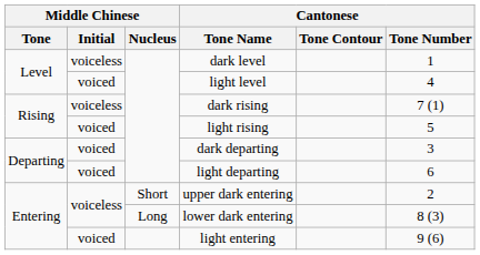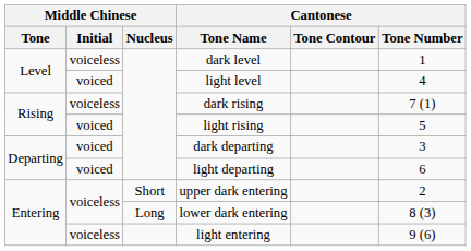light entering | Middle Chinese / Initial: voiced -> voiceless
